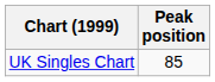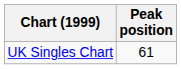UK Singles Chart | Peak position: 85 -> 61
